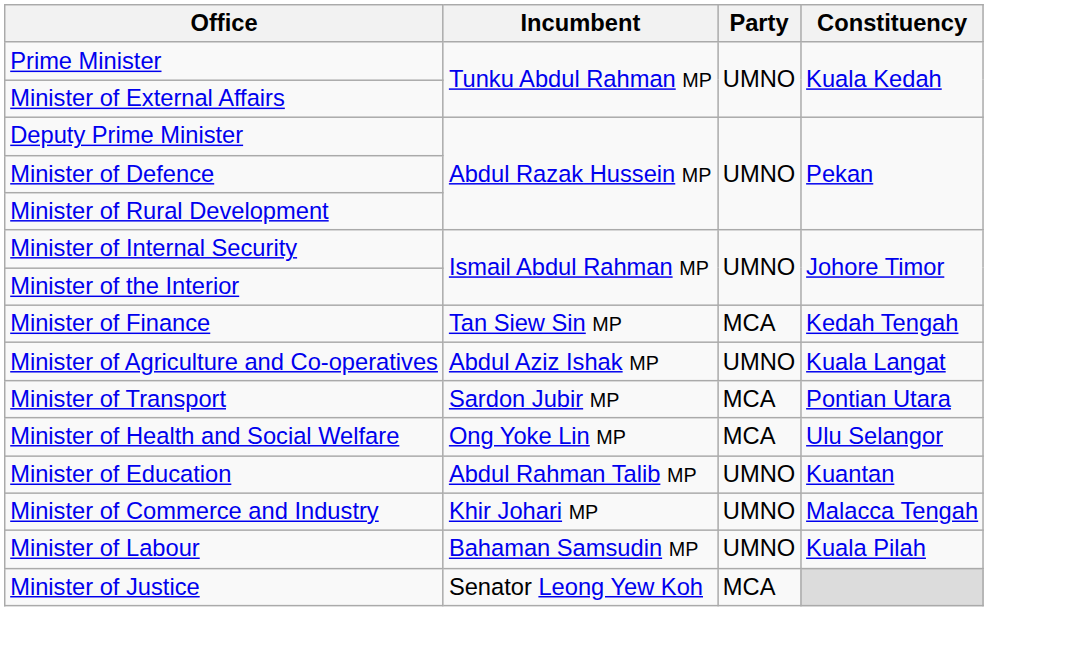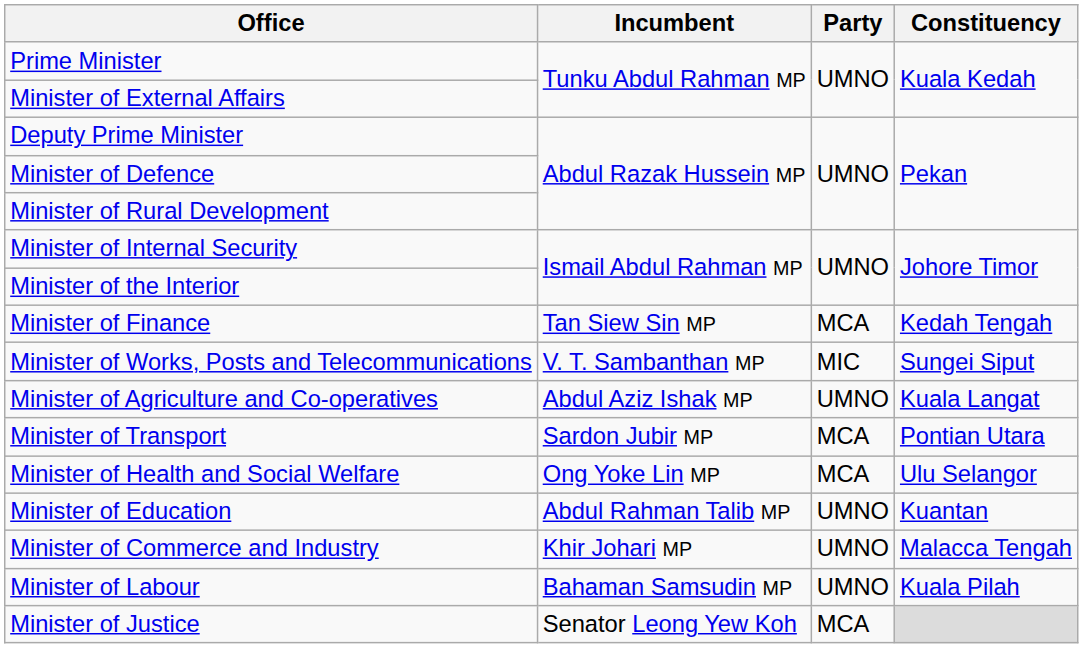+ row: Minister of Works, Posts and Telecommunications | V. T. Sambanthan MP | MIC | Sungei Siput
